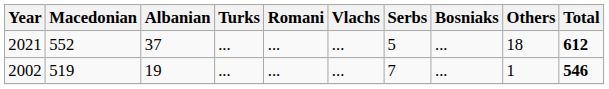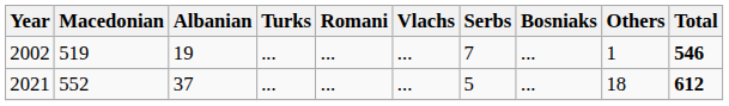rows swapped: 2002 <-> 2021
